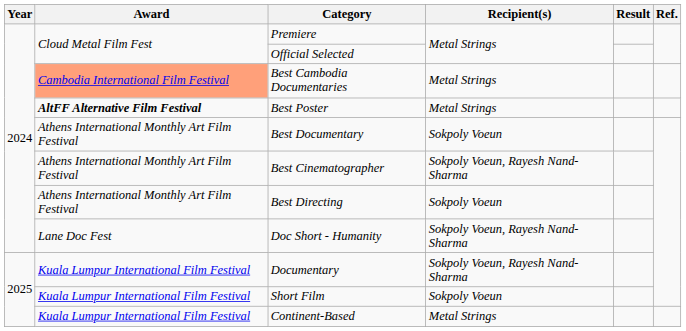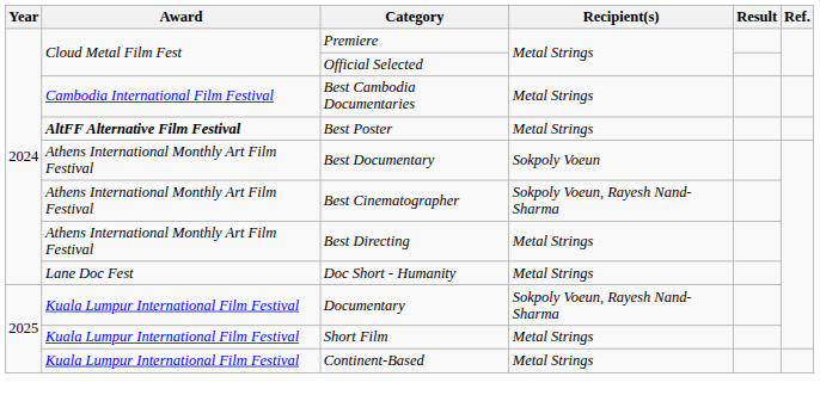Best Cambodia Documentaries | Award: lightsalmon background -> no background
Best Directing | Recipient(s): Sokpoly Voeun -> Metal Strings
Doc Short - Humanity | Recipient(s): Sokpoly Voeun, Rayesh Nand-Sharma -> Metal Strings
Short Film | Recipient(s): Sokpoly Voeun -> Metal Strings
